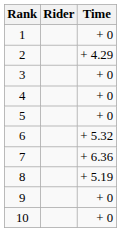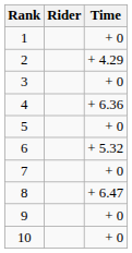4 | Time: + 0 -> + 6.36
7 | Time: + 6.36 -> + 0
8 | Time: + 5.19 -> + 6.47
